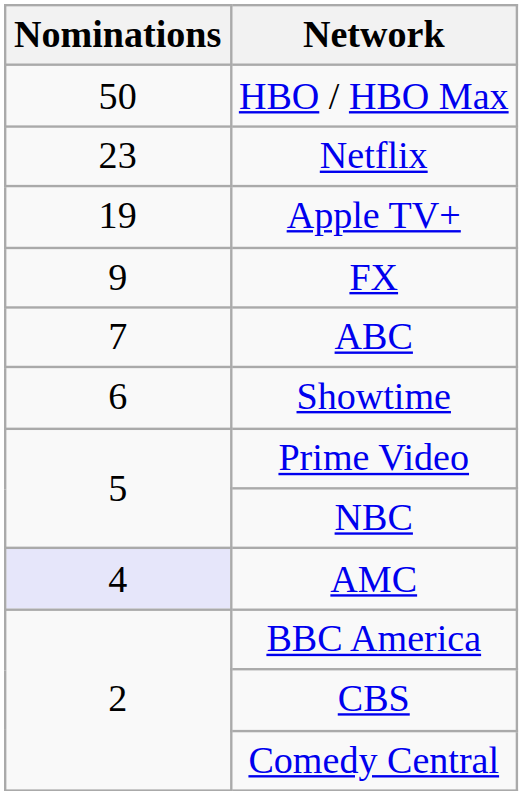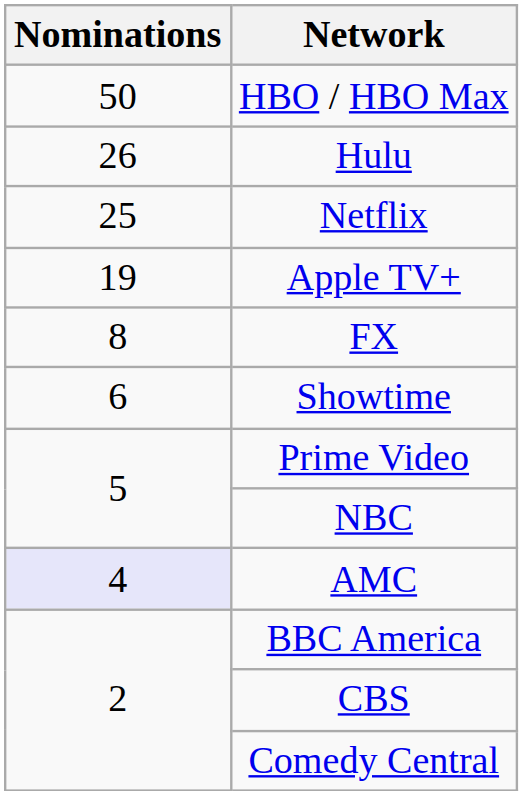+ row: 26 | Hulu
Netflix | Nominations: 23 -> 25
FX | Nominations: 9 -> 8
- row: 7 | ABC
